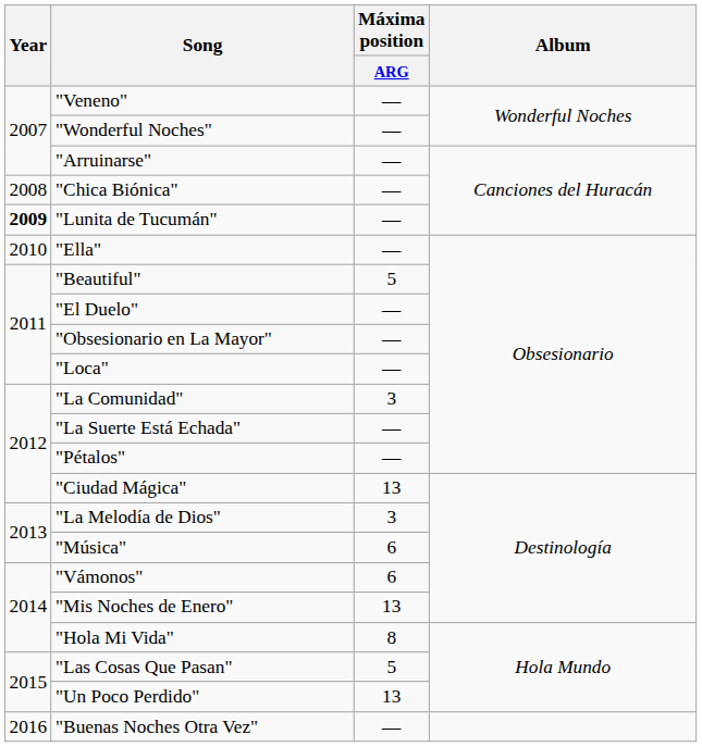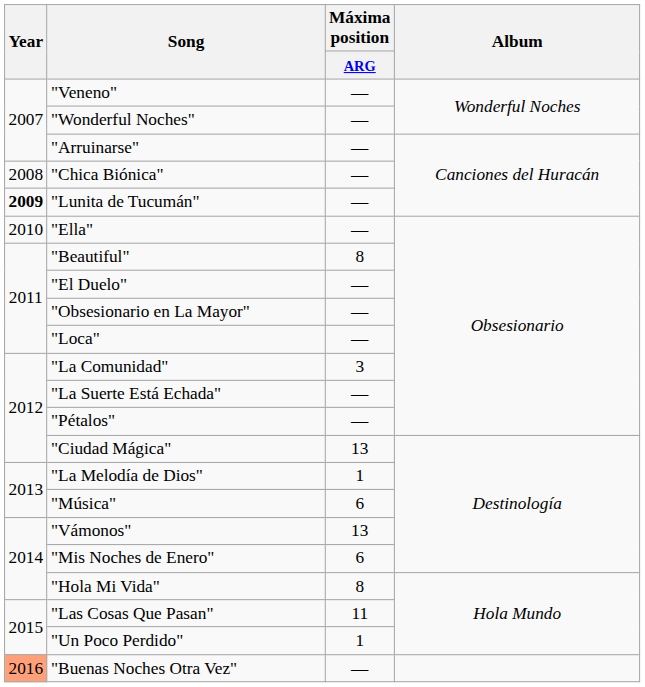"Beautiful" | Máxima position / ARG: 5 -> 8
"La Melodía de Dios" | Máxima position / ARG: 3 -> 1
"Vámonos" | Máxima position / ARG: 6 -> 13
"Mis Noches de Enero" | Máxima position / ARG: 13 -> 6
"Las Cosas Que Pasan" | Máxima position / ARG: 5 -> 11
"Un Poco Perdido" | Máxima position / ARG: 13 -> 1
"Buenas Noches Otra Vez" | Year: no background -> lightsalmon background
